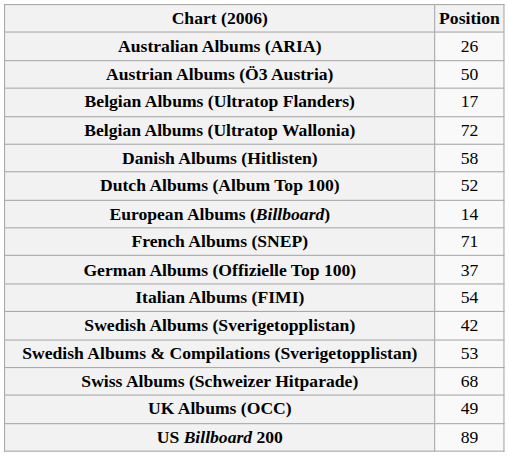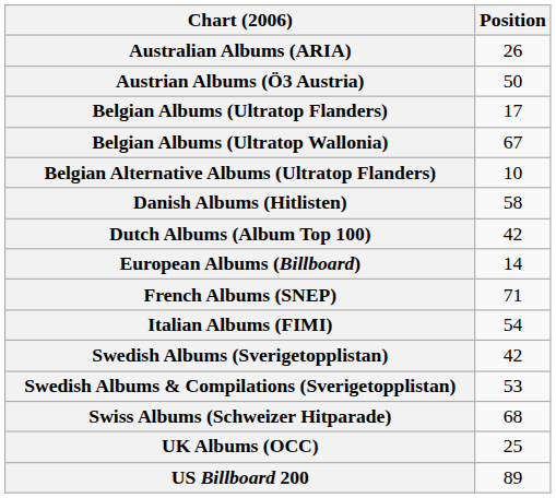Belgian Albums (Ultratop Wallonia) | Position: 72 -> 67
+ row: Belgian Alternative Albums (Ultratop Flanders) | 10
Dutch Albums (Album Top 100) | Position: 52 -> 42
- row: German Albums (Offizielle Top 100) | 37
UK Albums (OCC) | Position: 49 -> 25
